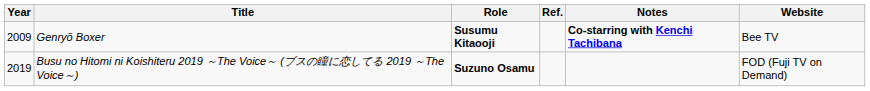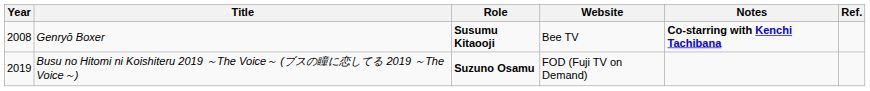columns swapped: Website <-> Ref.
Genryō Boxer | Year: 2009 -> 2008
